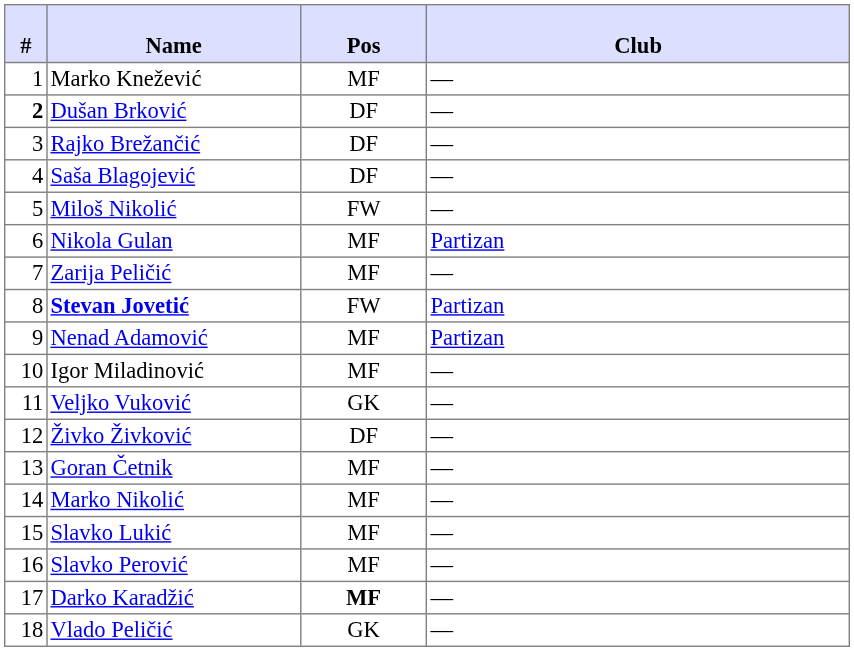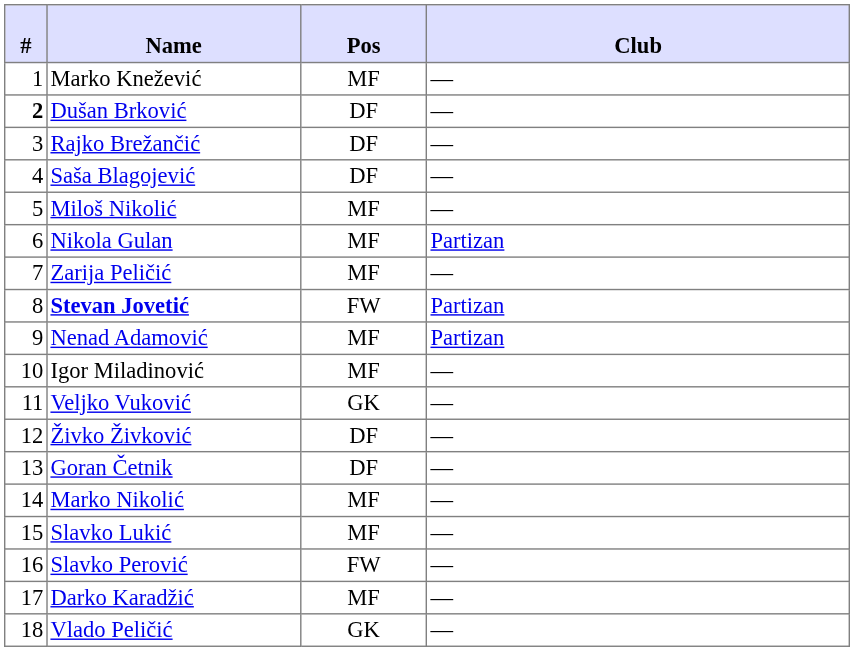Miloš Nikolić | Pos: FW -> MF
Goran Četnik | Pos: MF -> DF
Slavko Perović | Pos: MF -> FW
Darko Karadžić | Pos: bold -> normal
